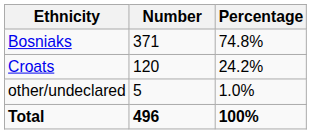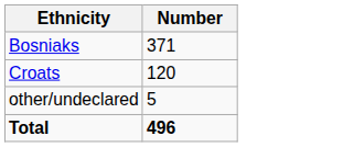- column: Percentage | 74.8% | 24.2% | 1.0% | 100%
